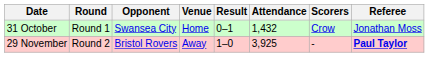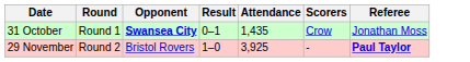- column: Venue | Home | Away
31 October | Opponent: normal -> bold
31 October | Attendance: 1,432 -> 1,435
